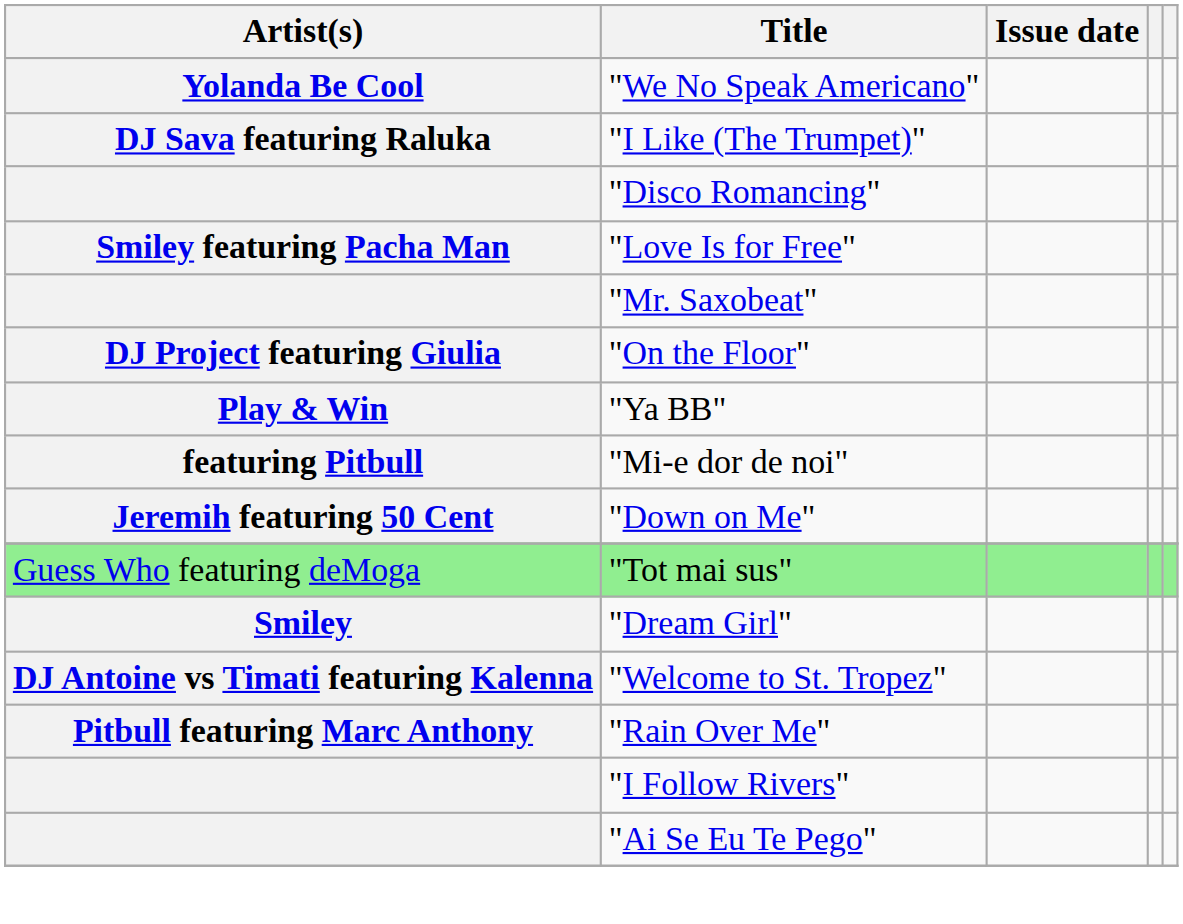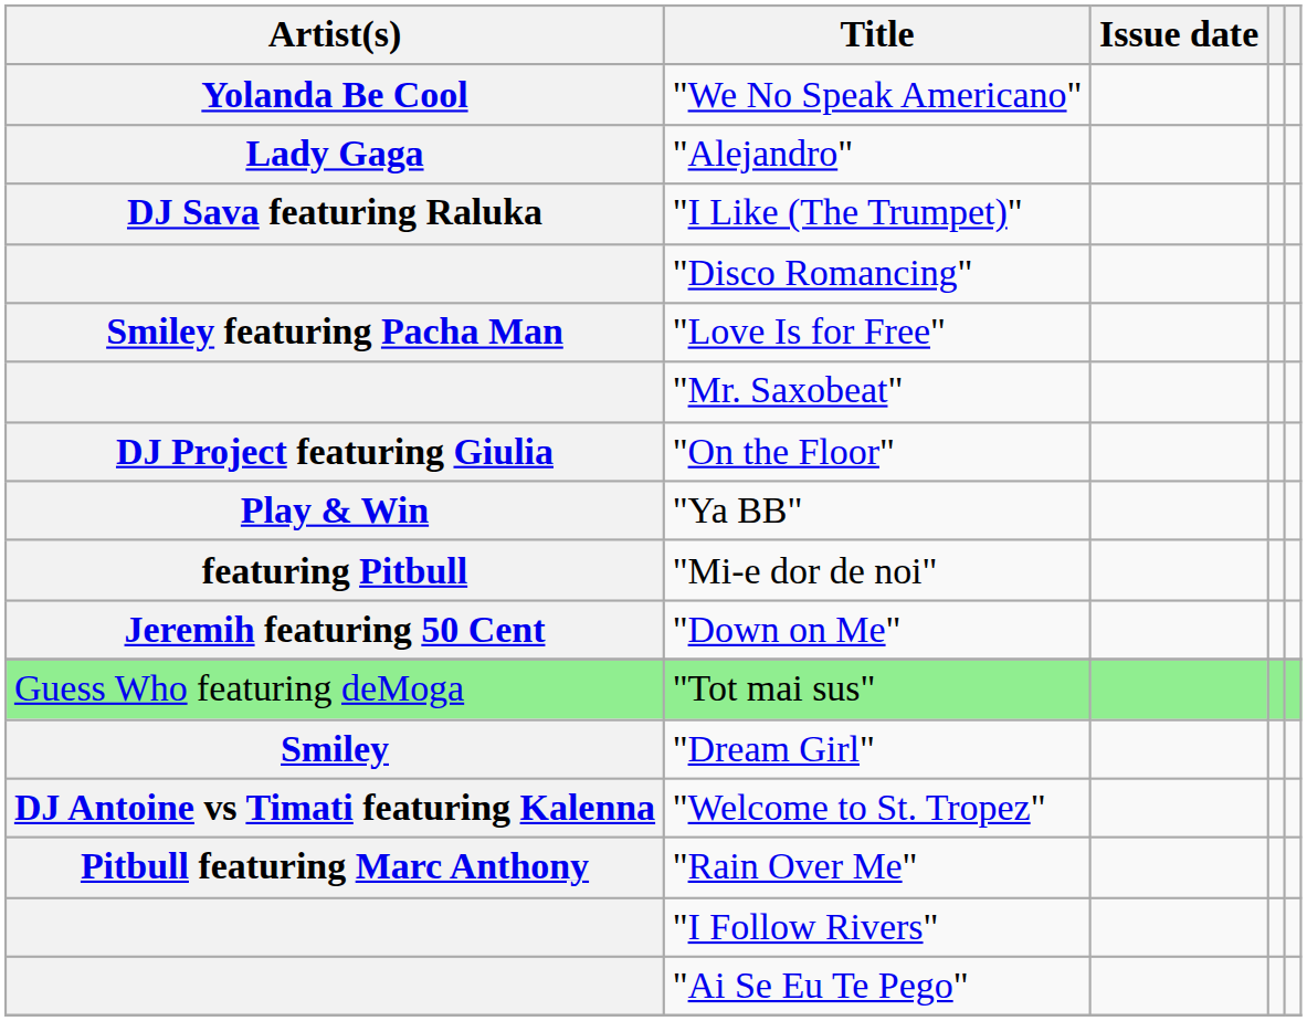+ row: Lady Gaga | "Alejandro"
